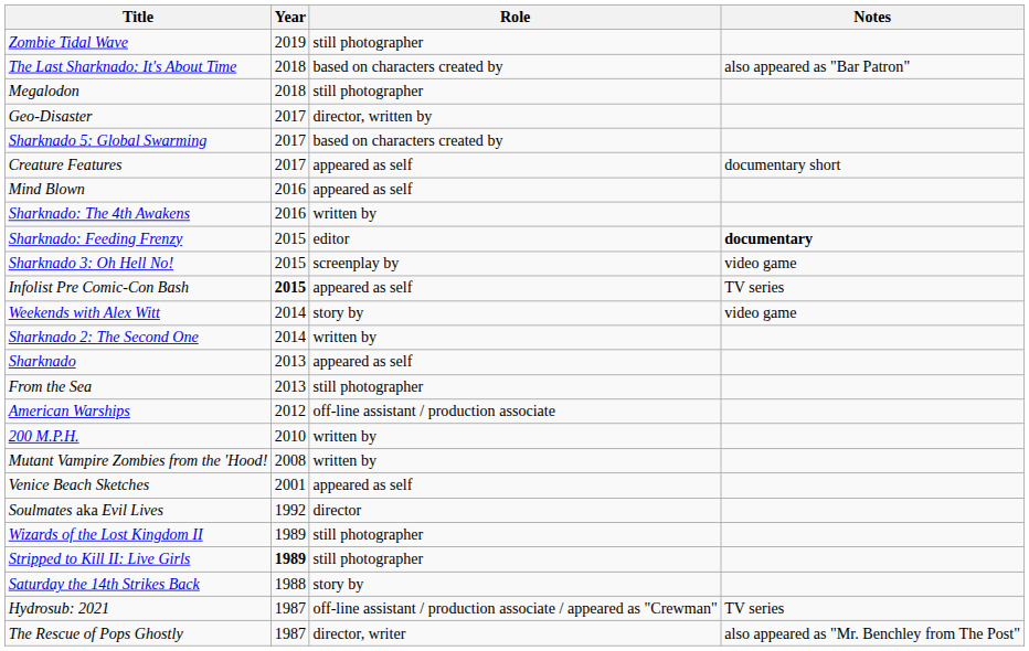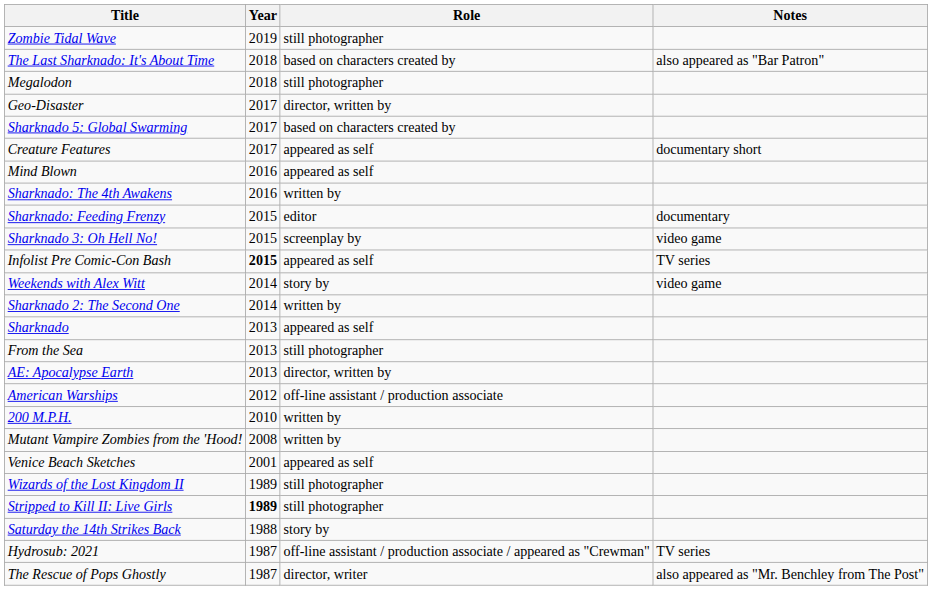Sharknado: Feeding Frenzy | Notes: bold -> normal
+ row: AE: Apocalypse Earth | 2013 | director, written by
- row: Soulmates aka Evil Lives | 1992 | director
